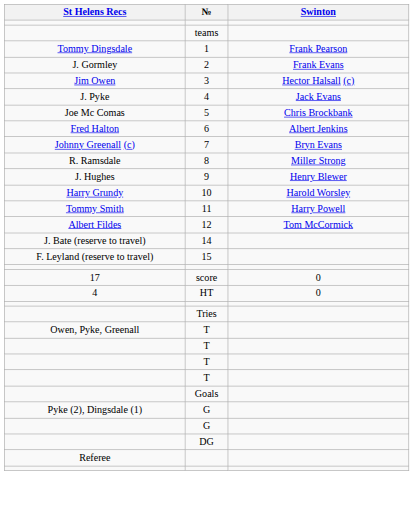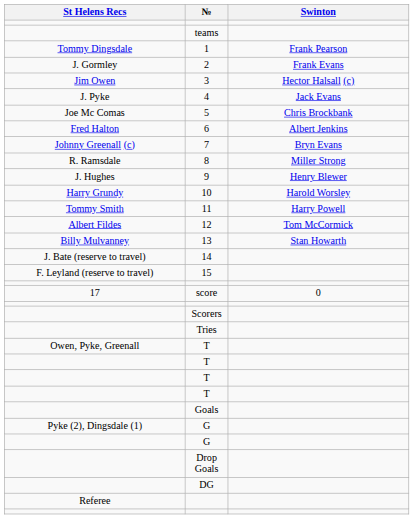+ row: Billy Mulvanney | 13 | Stan Howarth
- row: 4 | HT | 0
+ row: Scorers
+ row: Drop Goals
